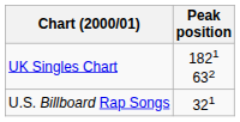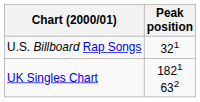rows swapped: UK Singles Chart <-> U.S. Billboard Rap Songs
